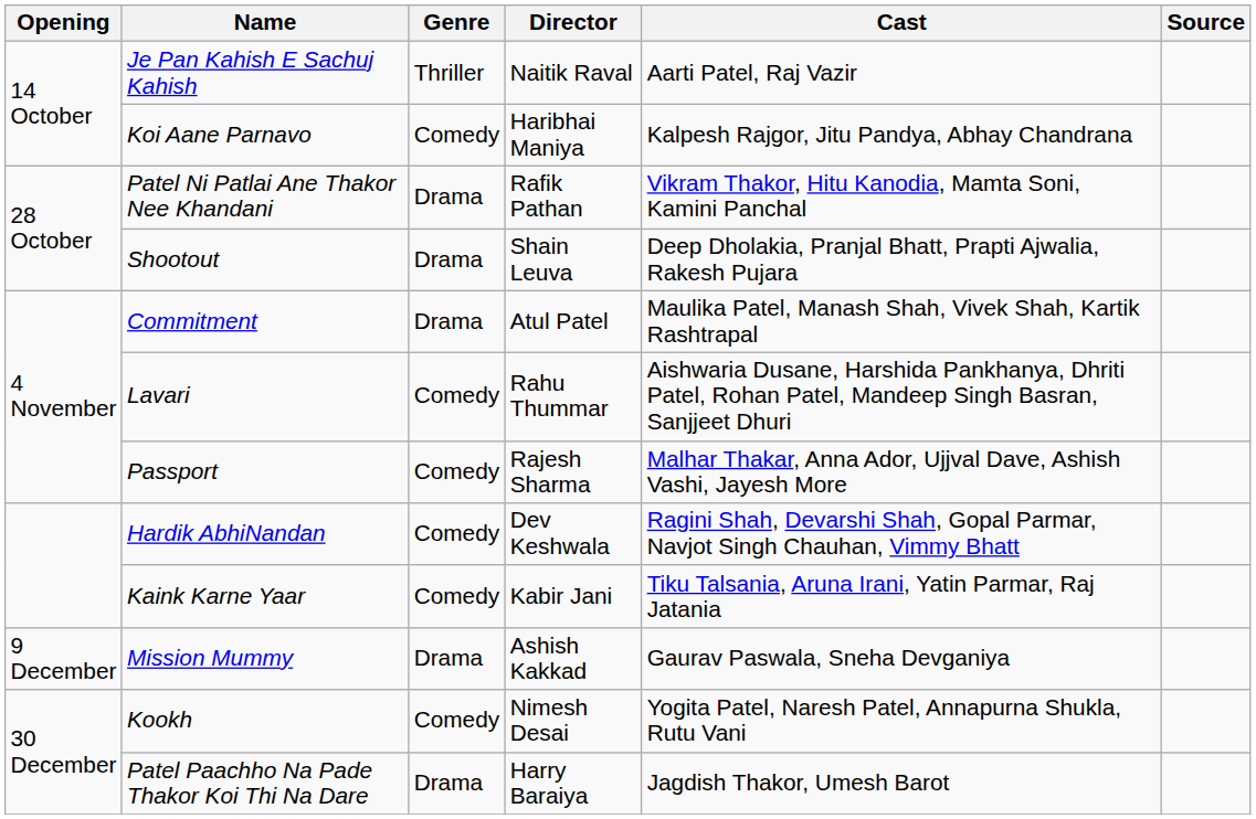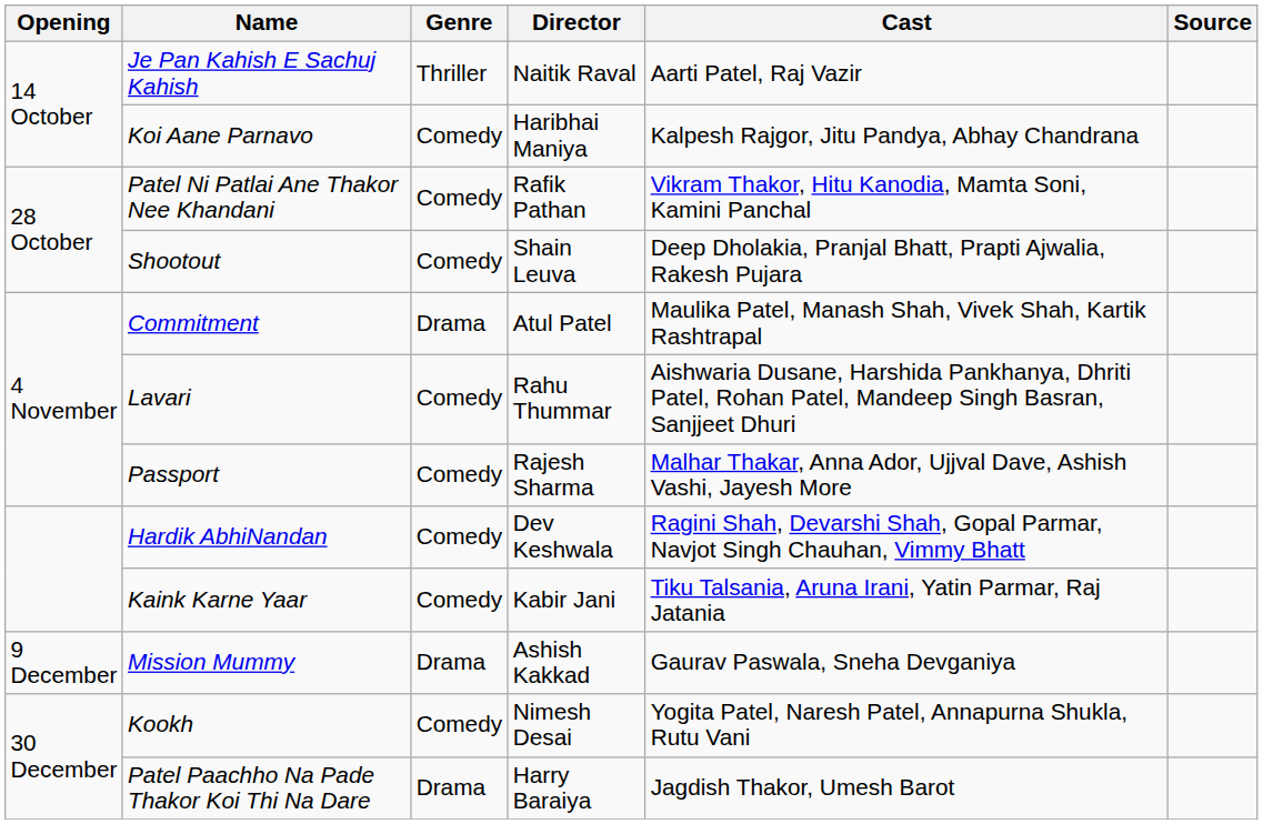Patel Ni Patlai Ane Thakor Nee Khandani | Genre: Drama -> Comedy
Shootout | Genre: Drama -> Comedy
